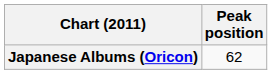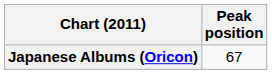Japanese Albums (Oricon) | Peak position: 62 -> 67
